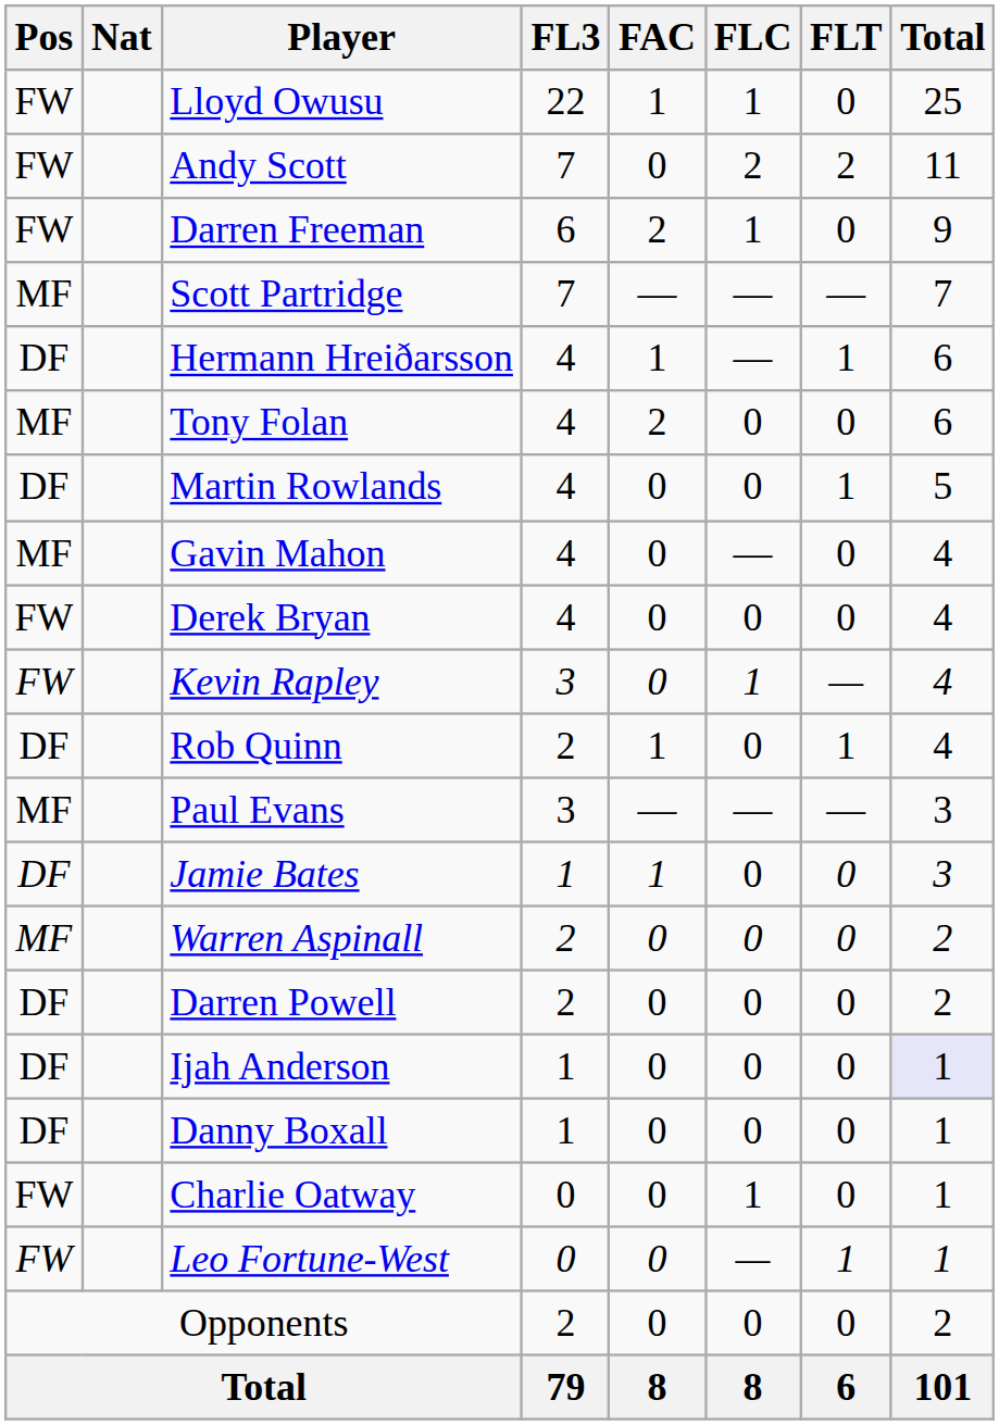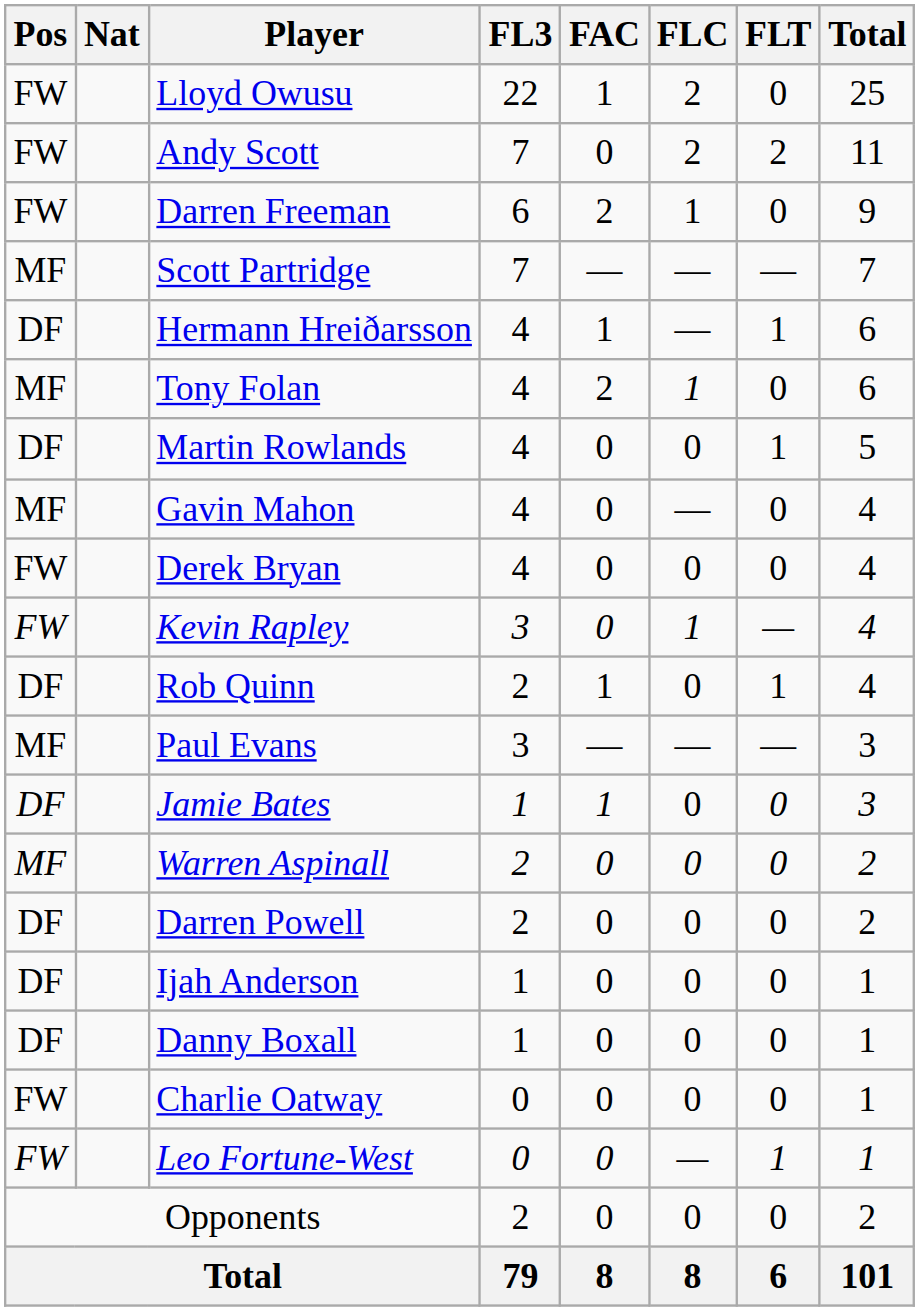Lloyd Owusu | FLC: 1 -> 2
Tony Folan | FLC: 0 -> 1
Ijah Anderson | Total: lavender background -> no background
Charlie Oatway | FLC: 1 -> 0
